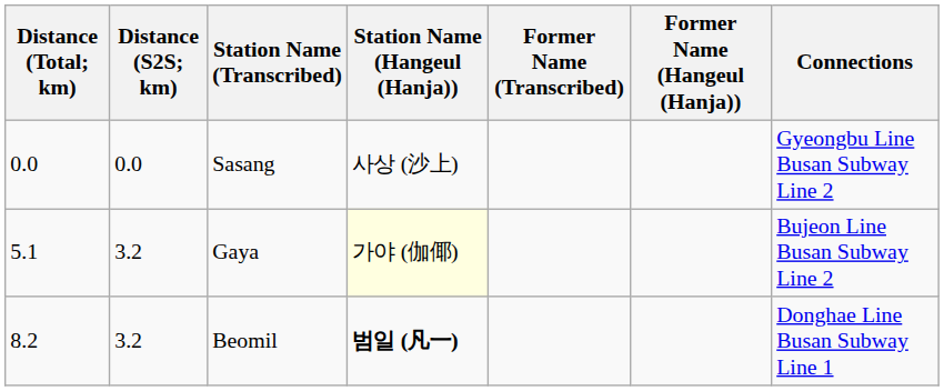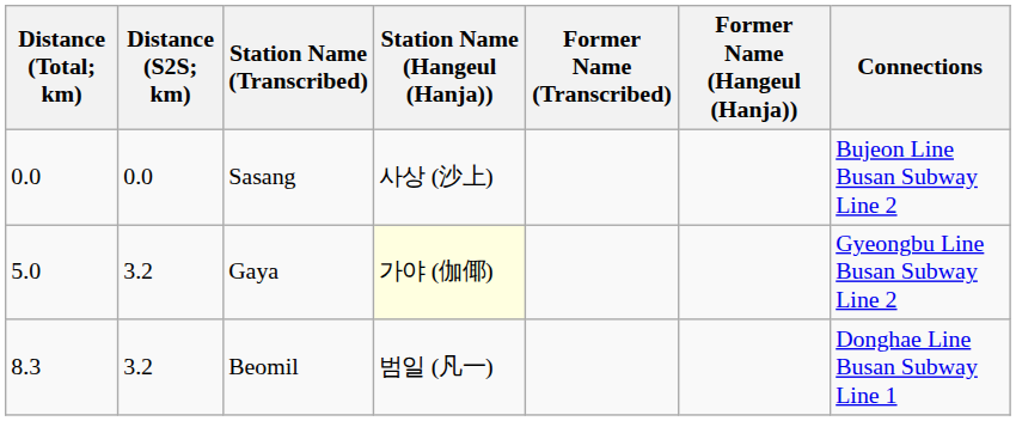Sasang | Connections: Gyeongbu Line Busan Subway Line 2 -> Bujeon Line Busan Subway Line 2
Gaya | Distance (Total; km): 5.1 -> 5.0
Gaya | Connections: Bujeon Line Busan Subway Line 2 -> Gyeongbu Line Busan Subway Line 2
Beomil | Distance (Total; km): 8.2 -> 8.3
Beomil | Station Name (Hangeul (Hanja)): bold -> normal
